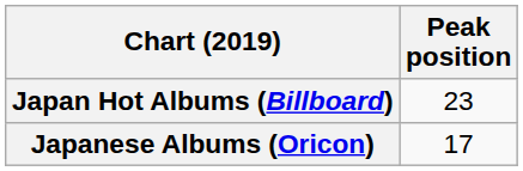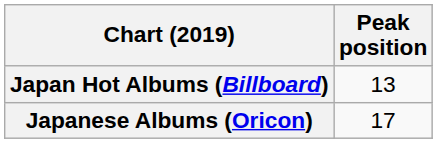Japan Hot Albums (Billboard) | Peak position: 23 -> 13
